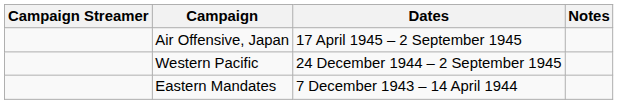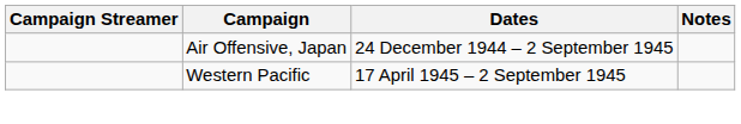Air Offensive, Japan | Dates: 17 April 1945 – 2 September 1945 -> 24 December 1944 – 2 September 1945
Western Pacific | Dates: 24 December 1944 – 2 September 1945 -> 17 April 1945 – 2 September 1945
- row: Eastern Mandates | 7 December 1943 – 14 April 1944
